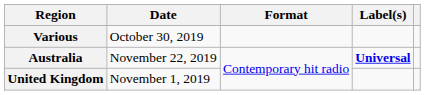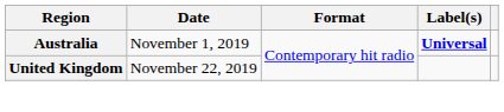- row: Various | October 30, 2019
Australia | Date: November 22, 2019 -> November 1, 2019
United Kingdom | Date: November 1, 2019 -> November 22, 2019
